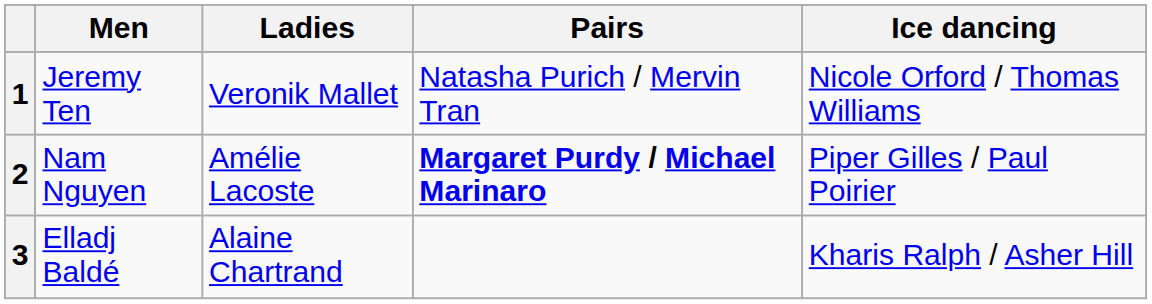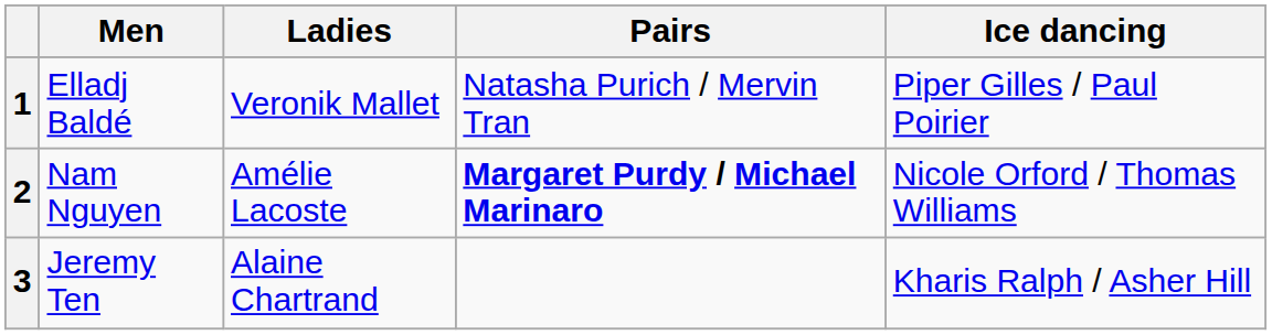1 | Men: Jeremy Ten -> Elladj Baldé
1 | Ice dancing: Nicole Orford / Thomas Williams -> Piper Gilles / Paul Poirier
2 | Ice dancing: Piper Gilles / Paul Poirier -> Nicole Orford / Thomas Williams
3 | Men: Elladj Baldé -> Jeremy Ten
